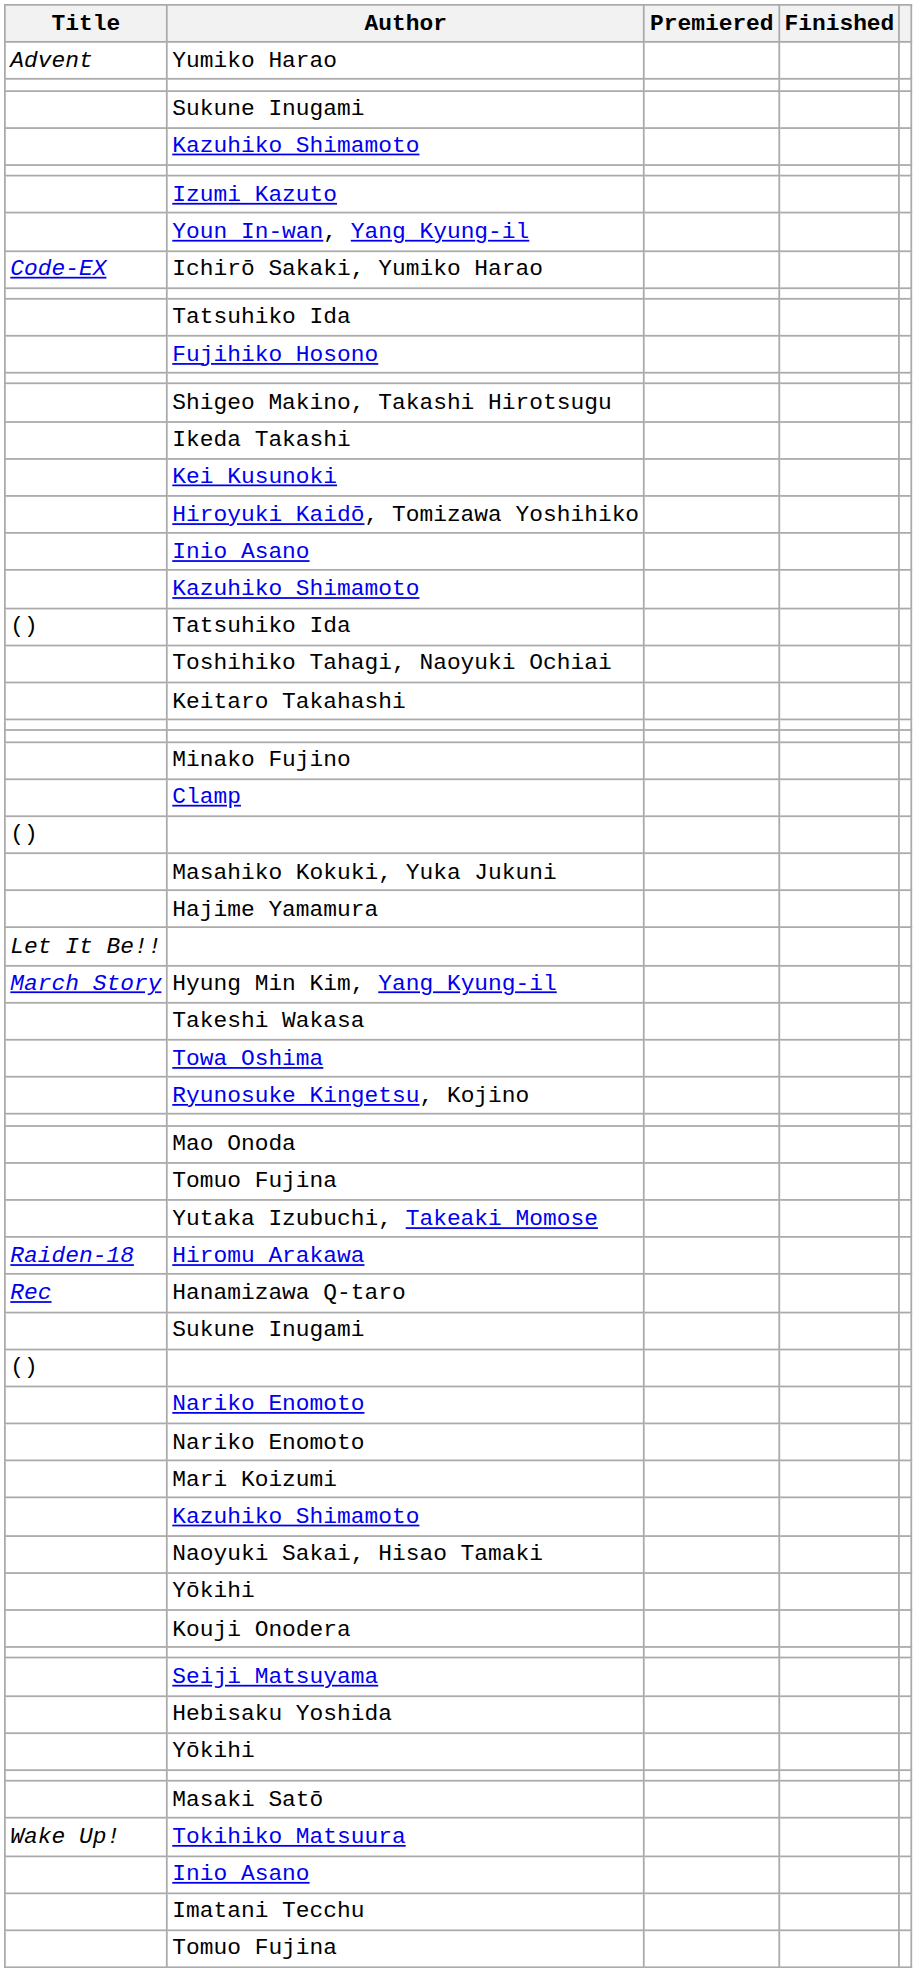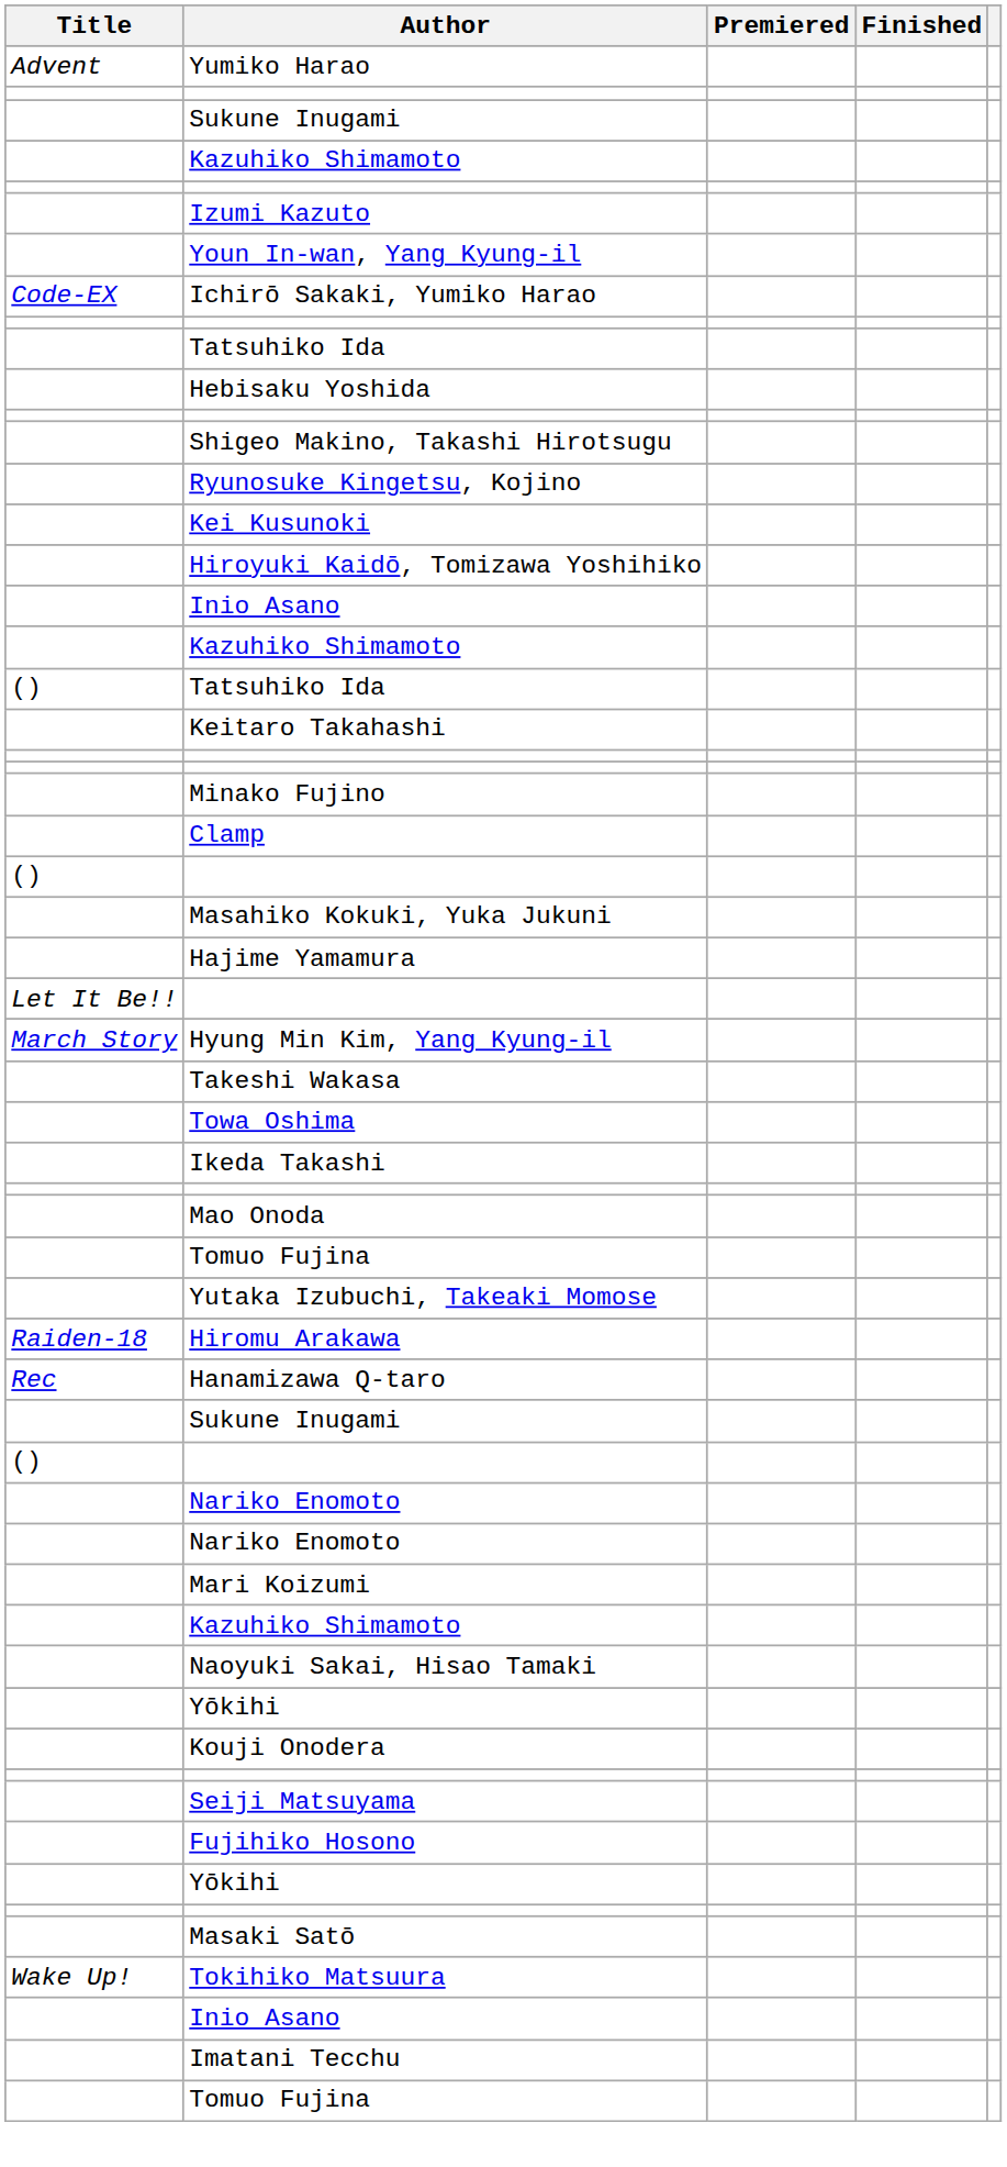rows swapped: Hebisaku Yoshida <-> Fujihiko Hosono
rows swapped: Ikeda Takashi <-> Ryunosuke Kingetsu, Kojino
- row: Toshihiko Tahagi, Naoyuki Ochiai
